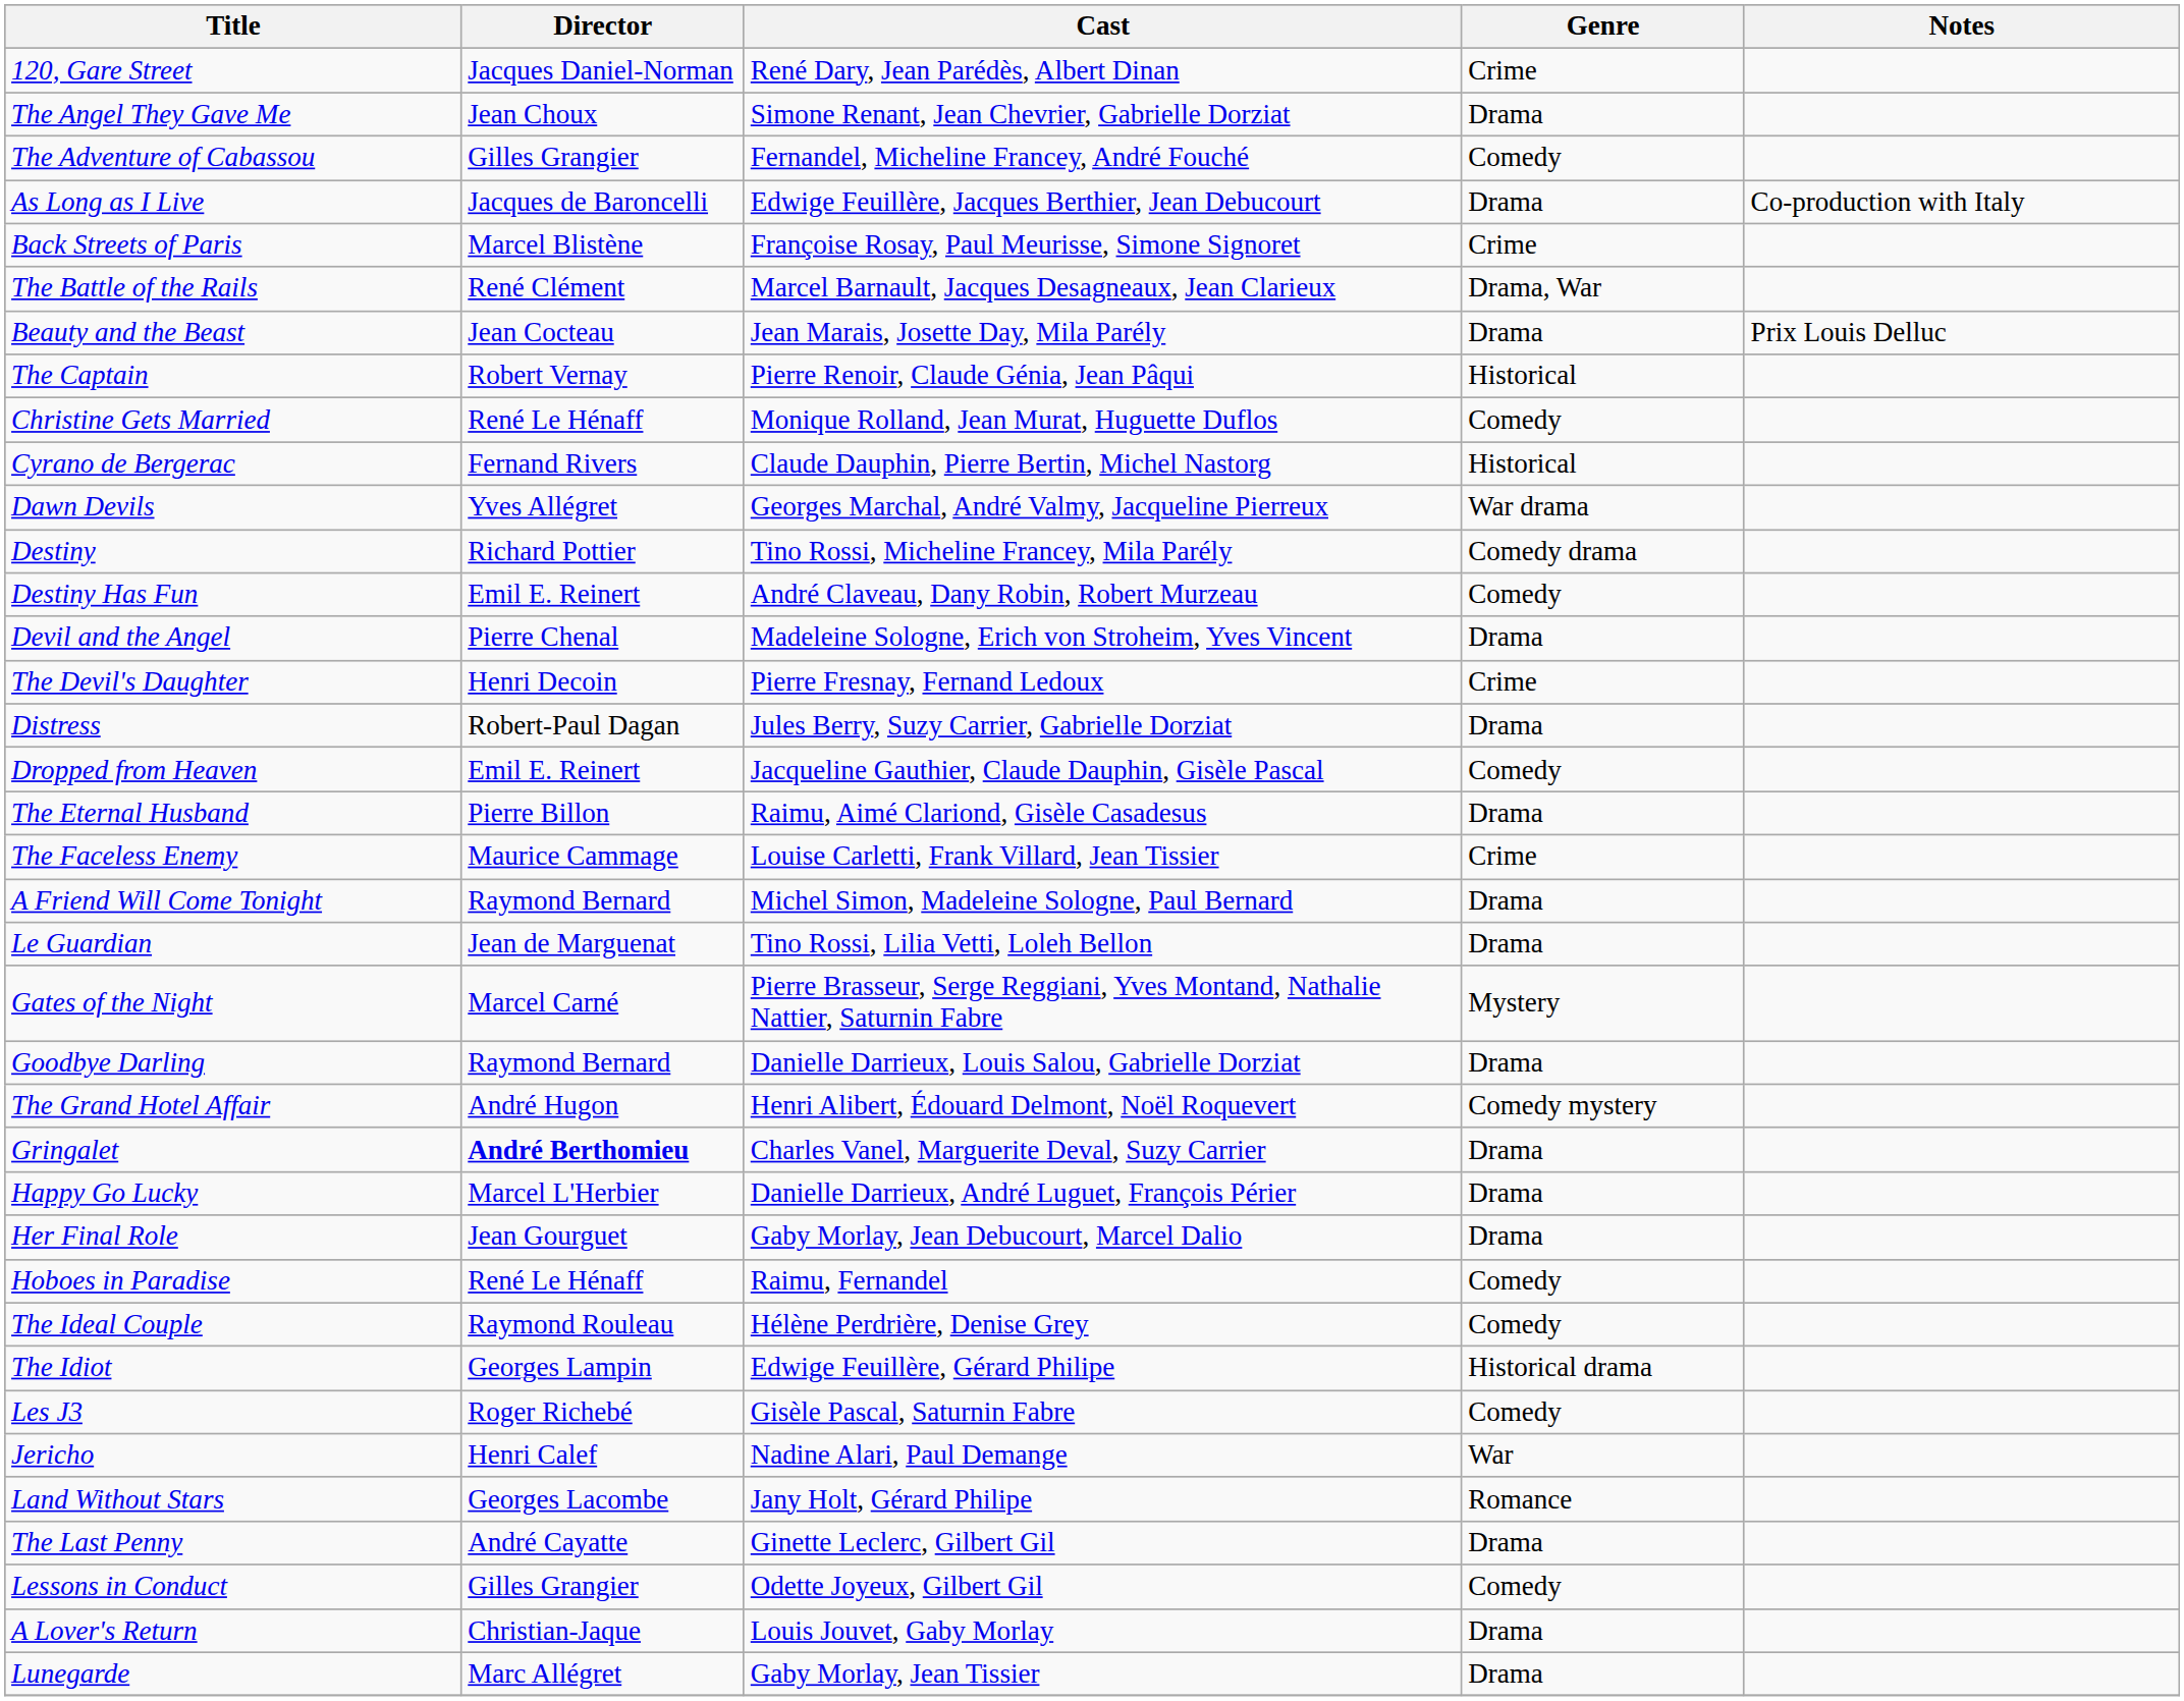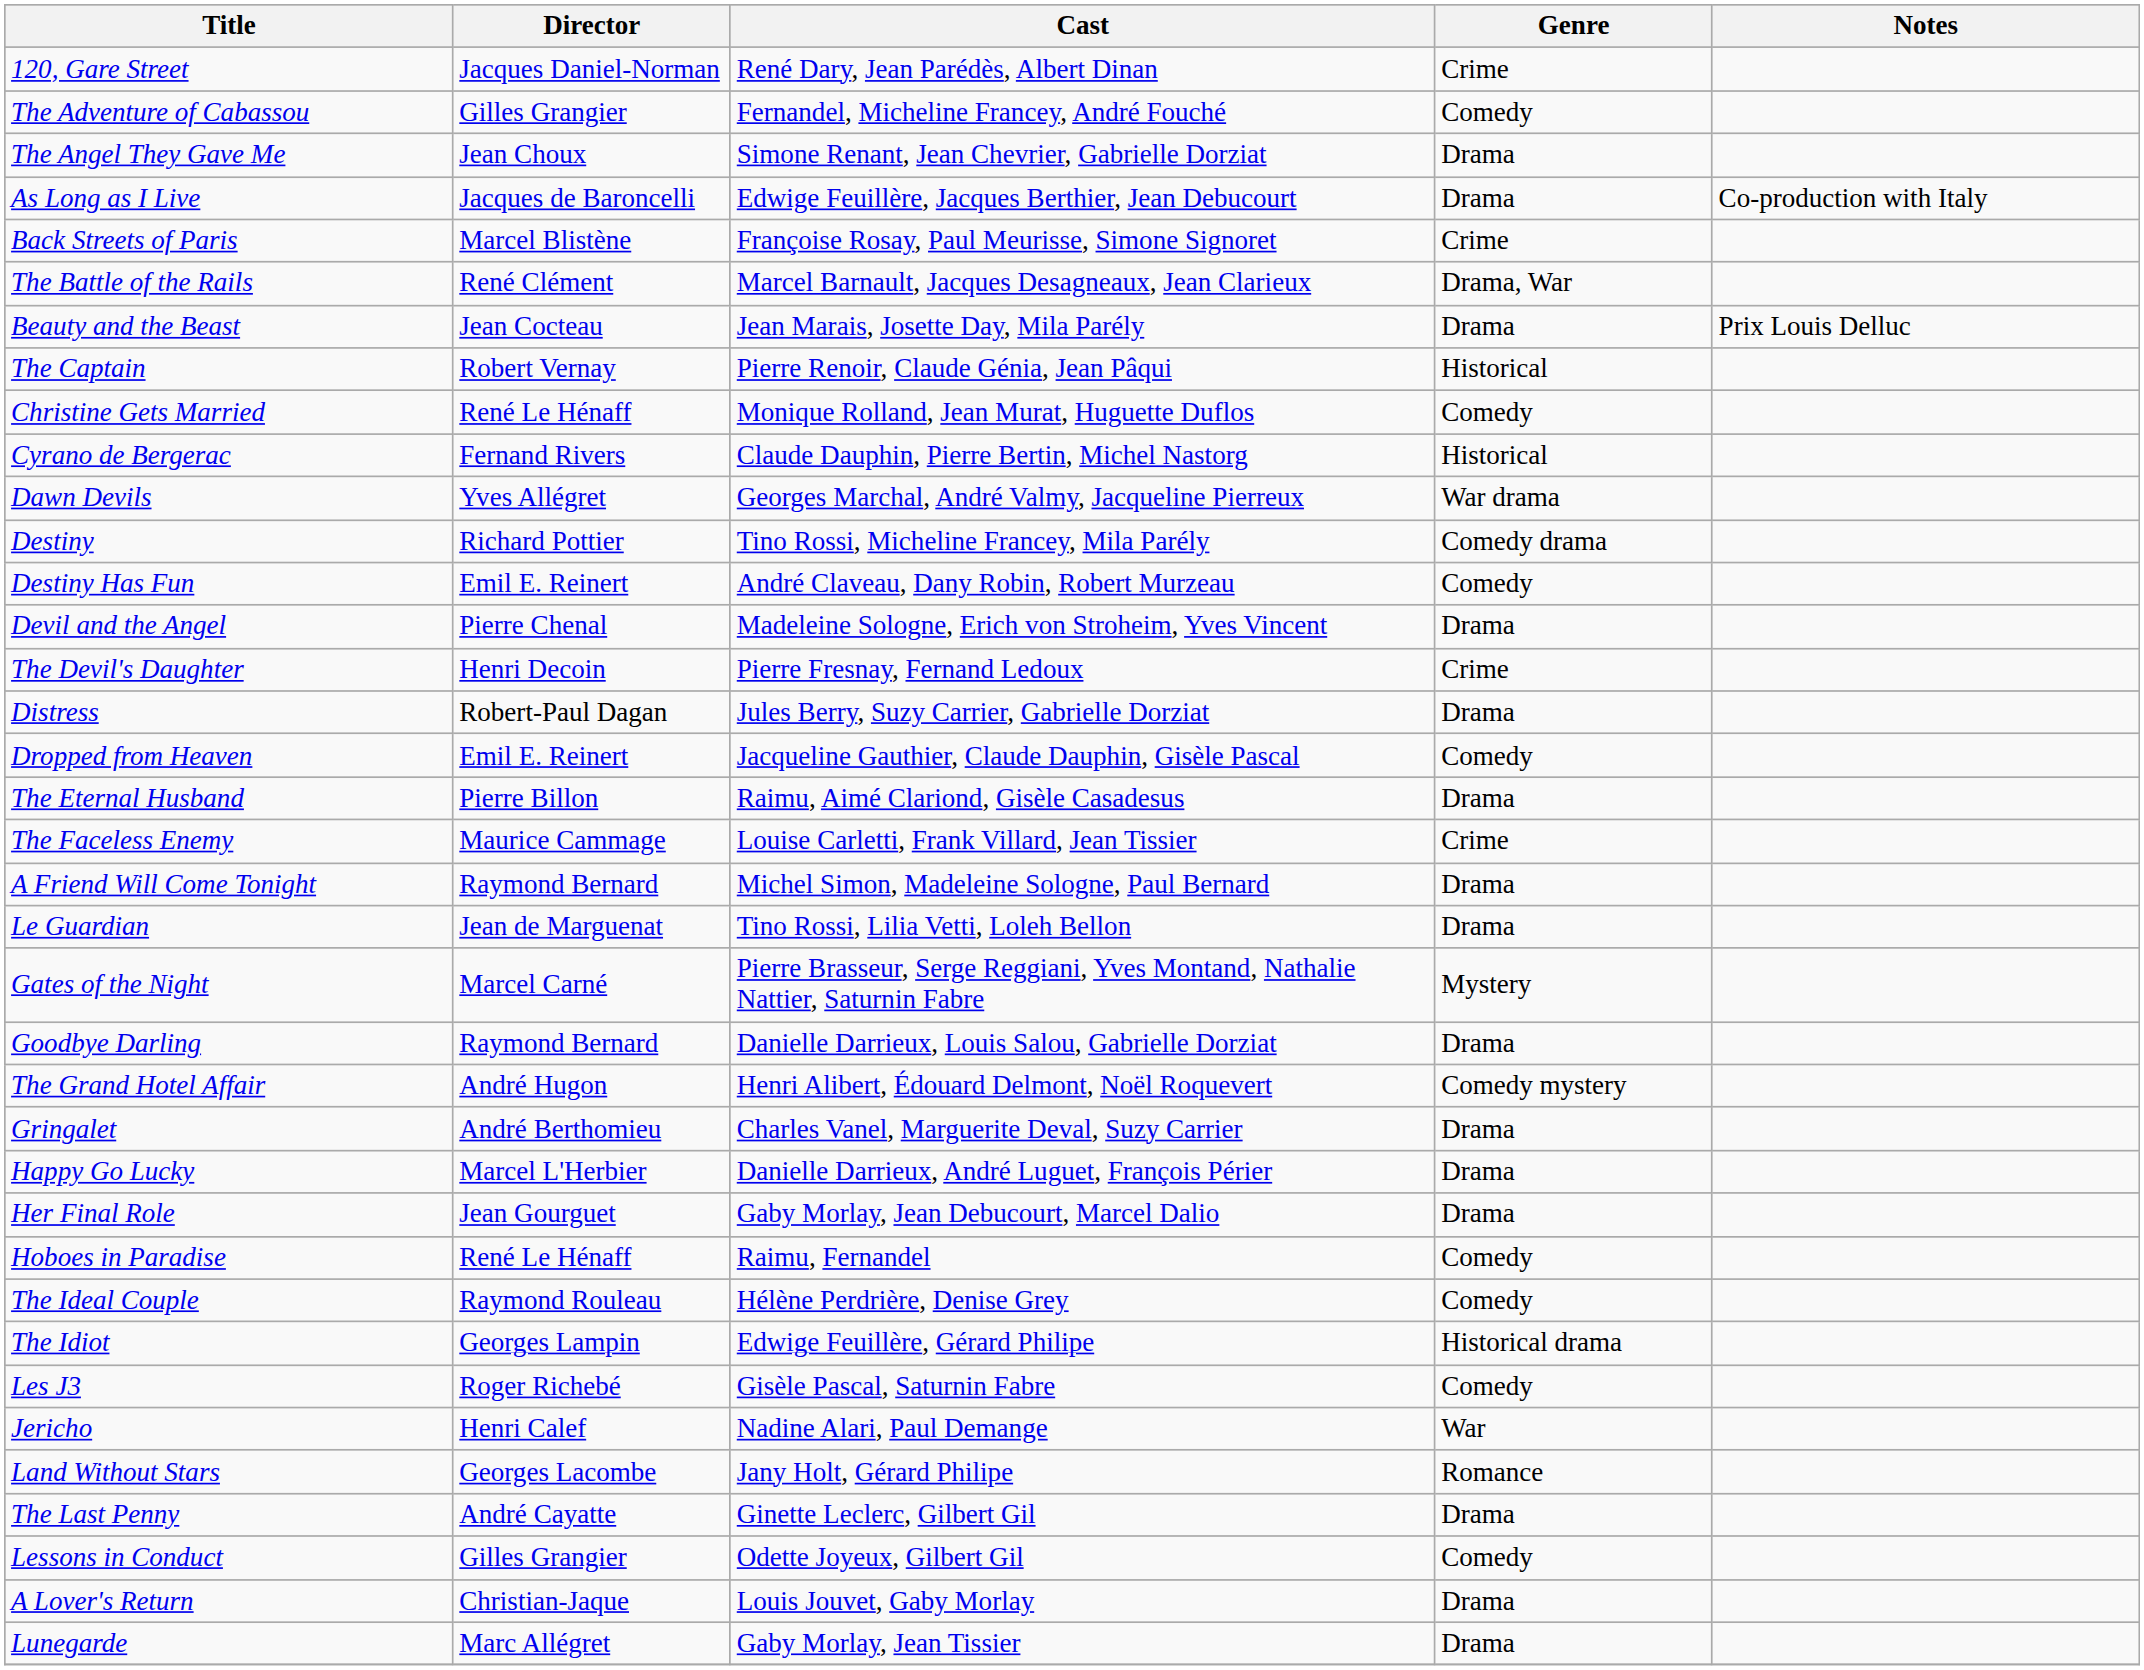rows swapped: The Adventure of Cabassou <-> The Angel They Gave Me
Gringalet | Director: bold -> normal
